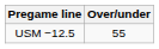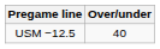USM −12.5 | Over/under: 55 -> 40
